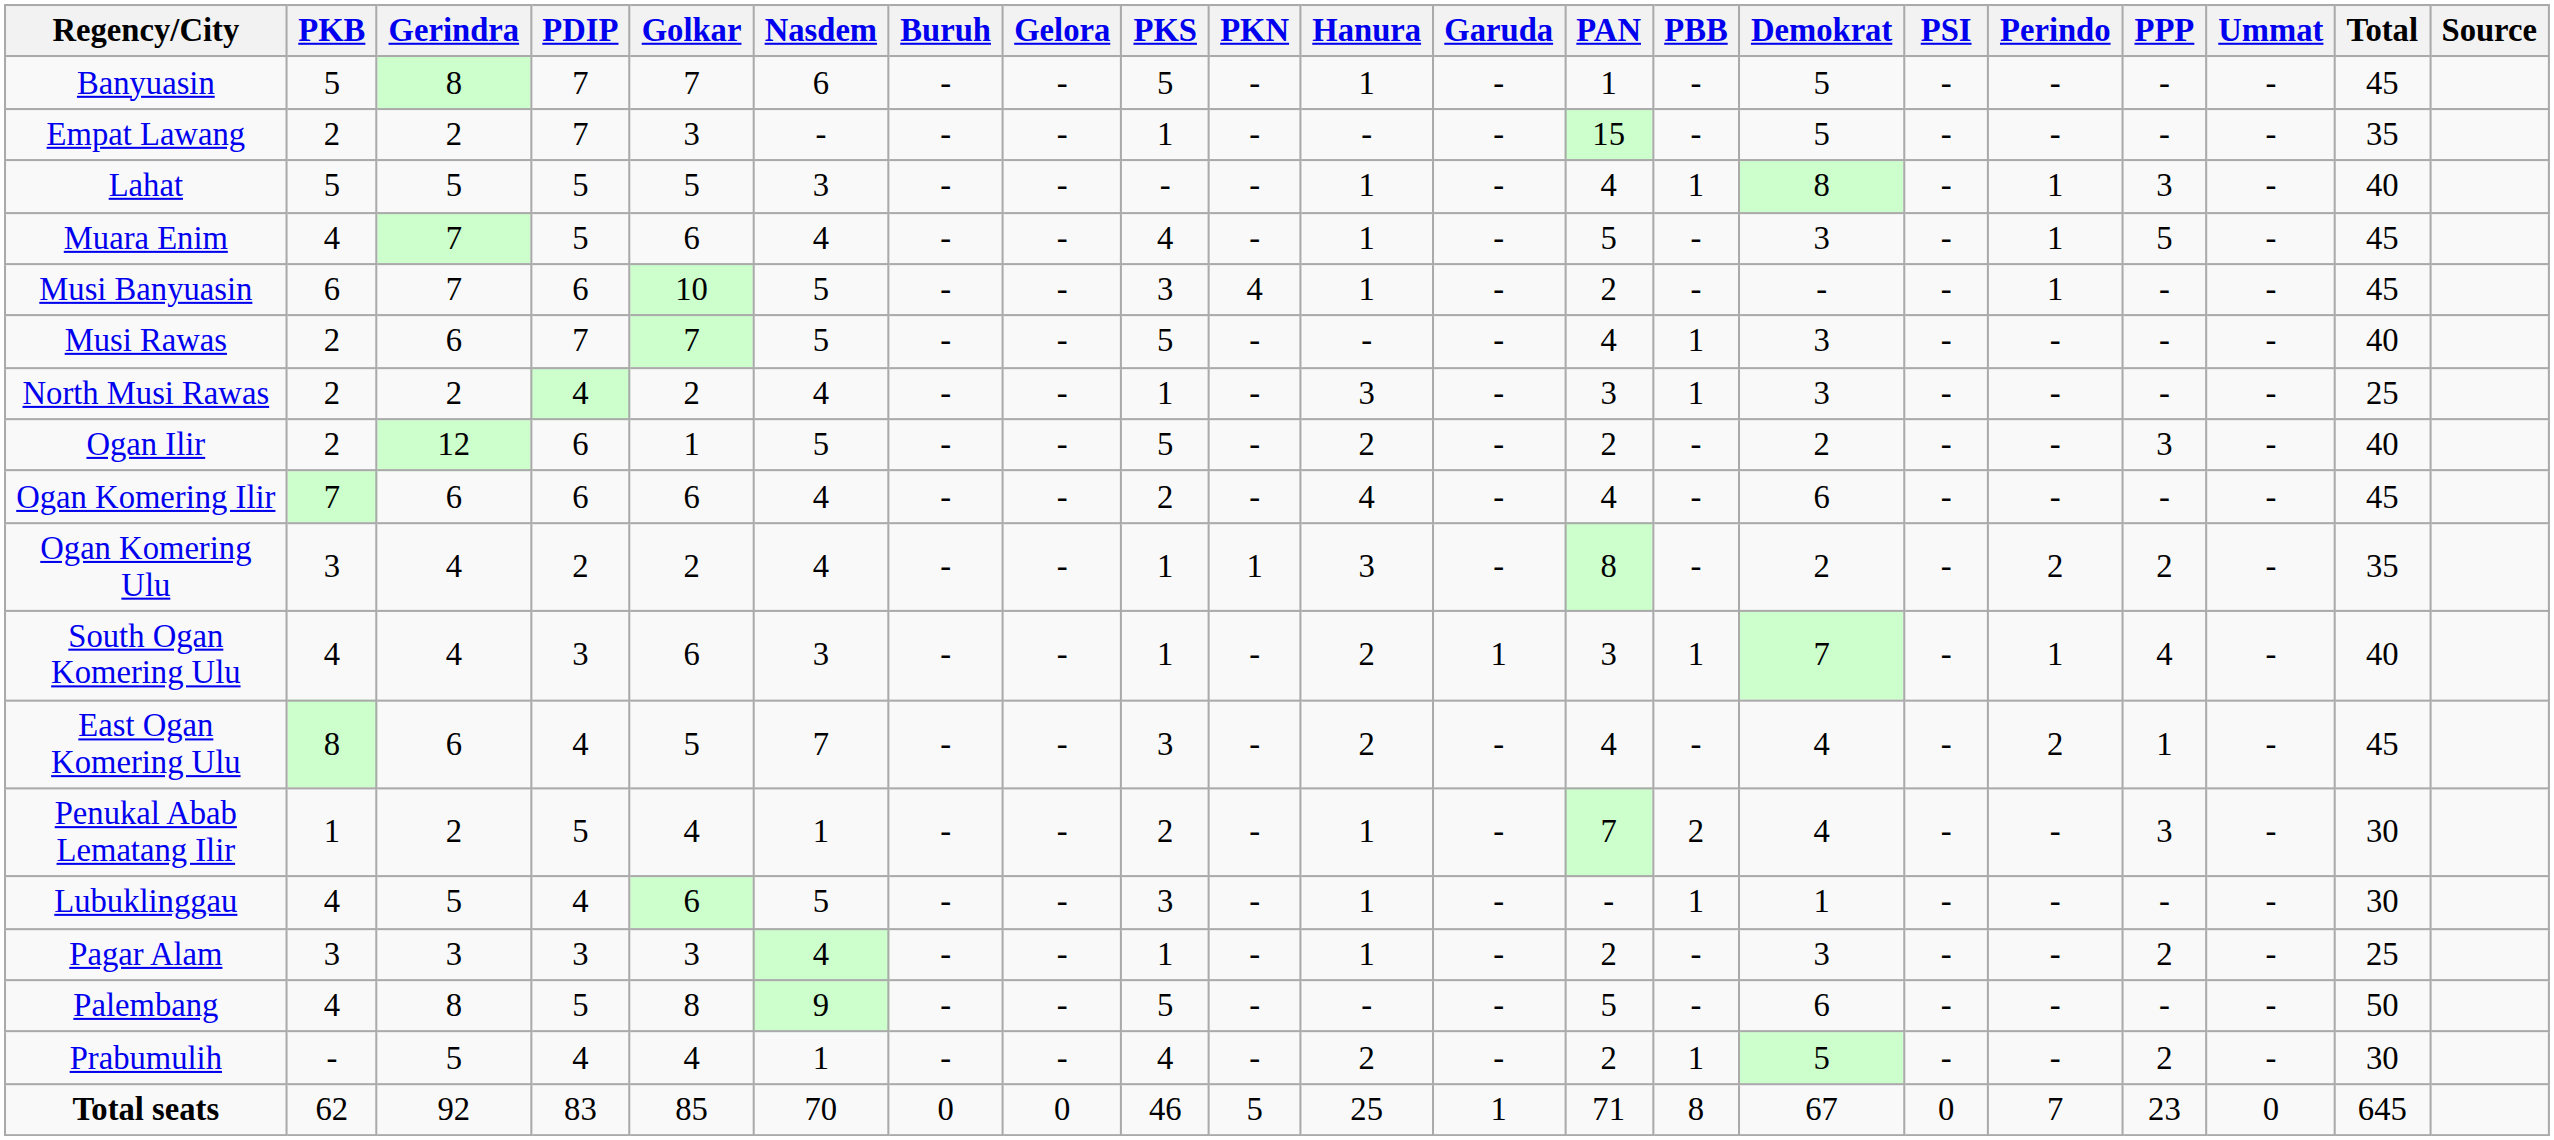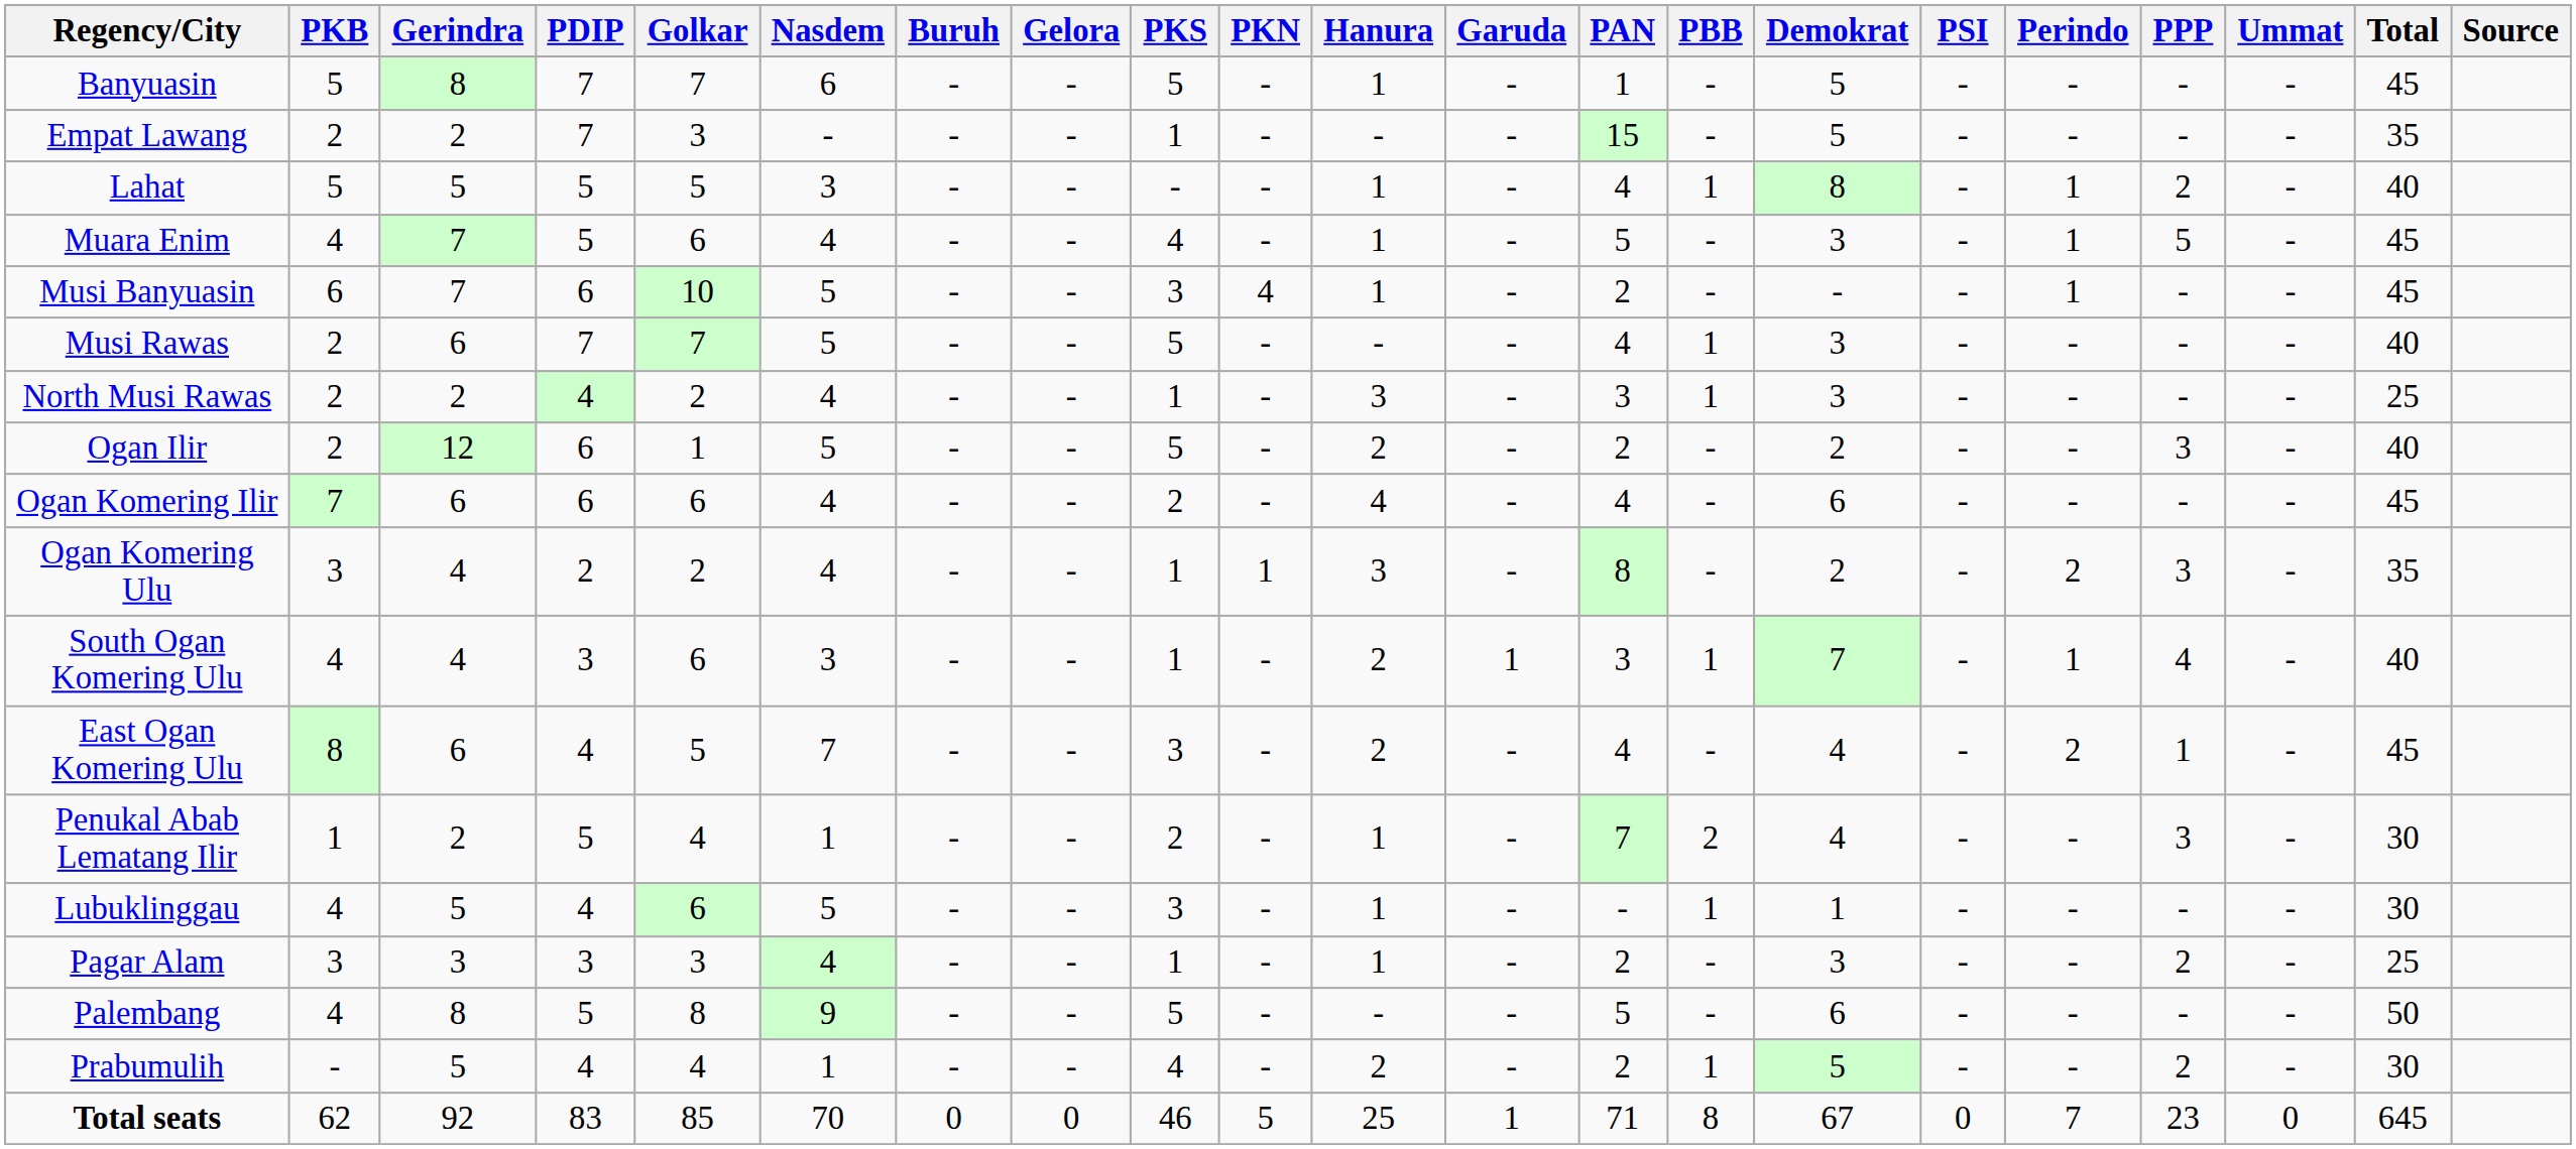Lahat | PPP: 3 -> 2
Ogan Komering Ulu | PPP: 2 -> 3
